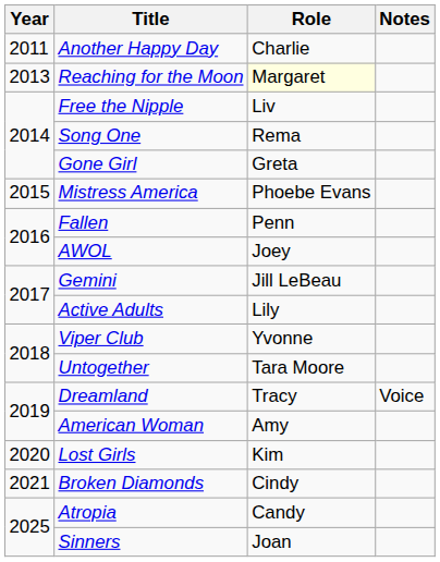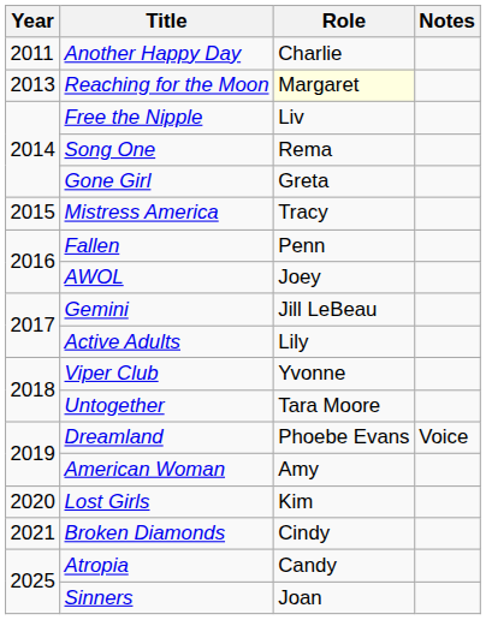Mistress America | Role: Phoebe Evans -> Tracy
Dreamland | Role: Tracy -> Phoebe Evans
